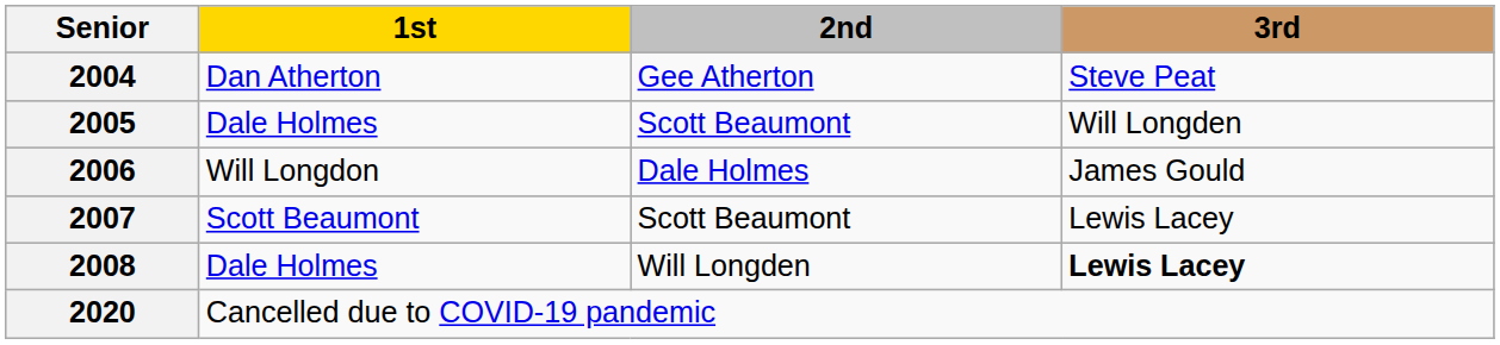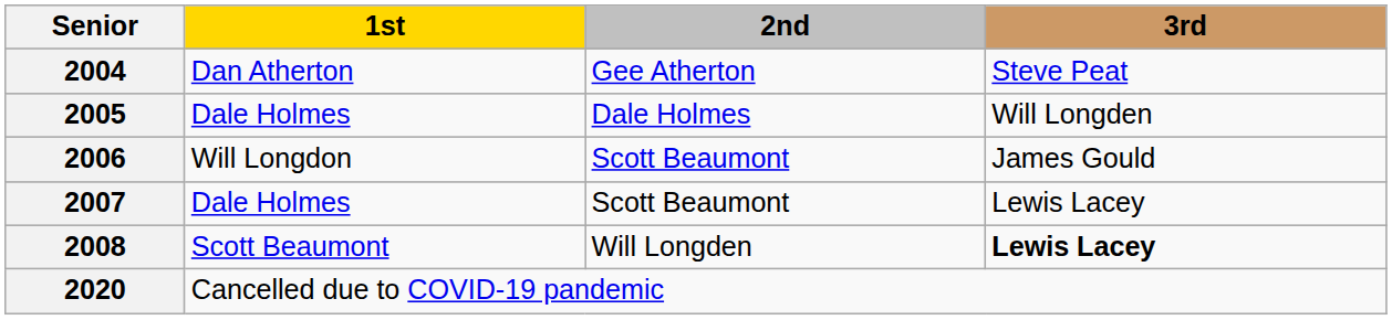2005 | 2nd: Scott Beaumont -> Dale Holmes
2006 | 2nd: Dale Holmes -> Scott Beaumont
2007 | 1st: Scott Beaumont -> Dale Holmes
2008 | 1st: Dale Holmes -> Scott Beaumont
